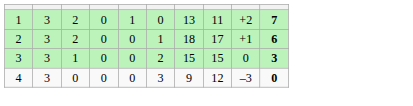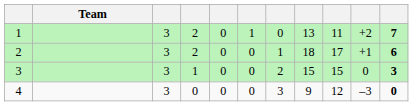+ column: Team
